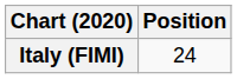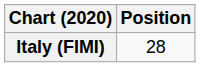Italy (FIMI) | Position: 24 -> 28
